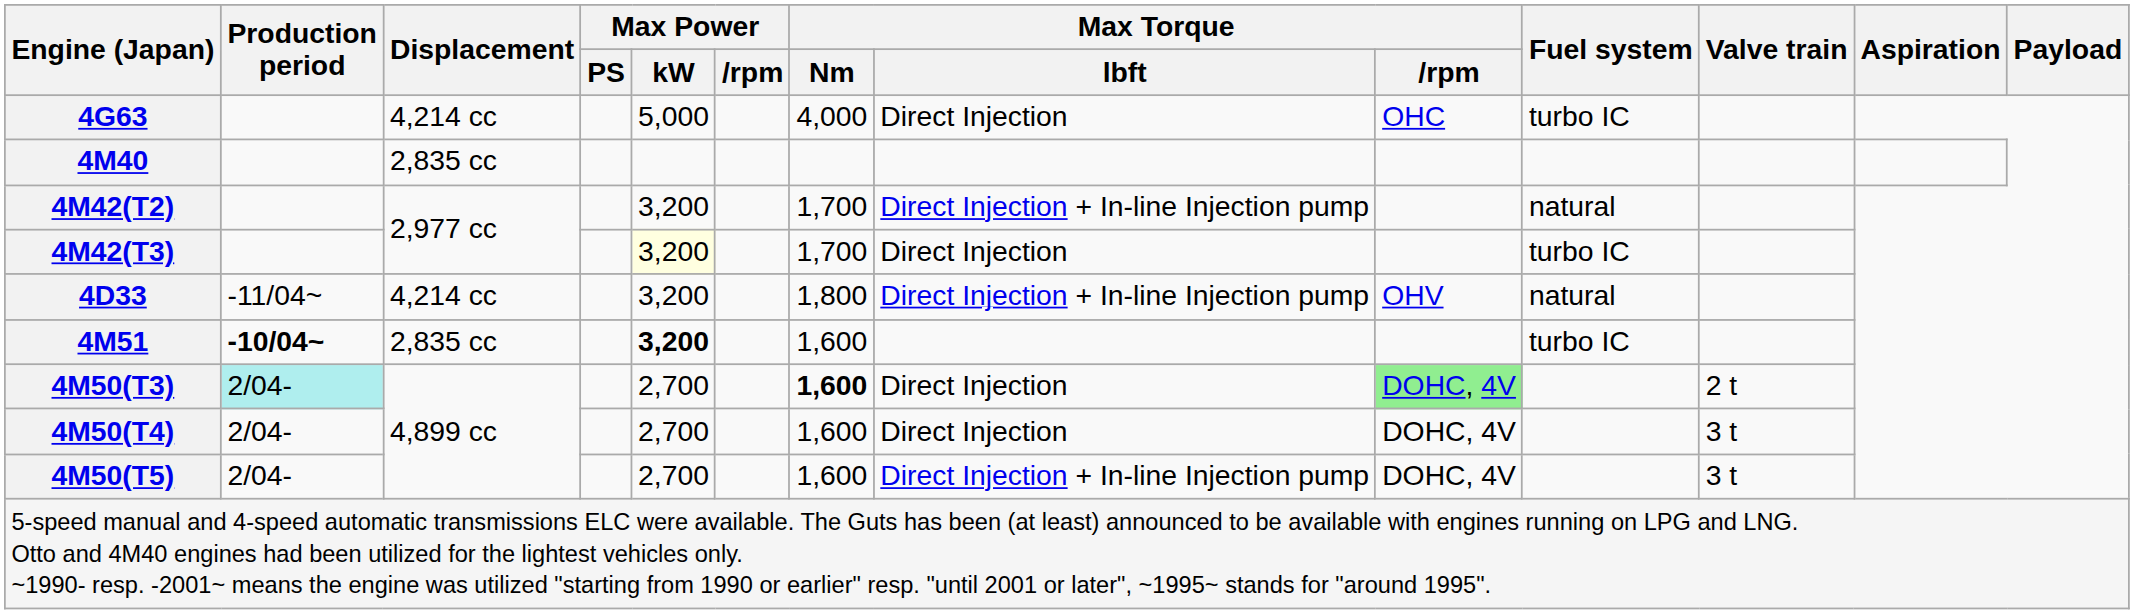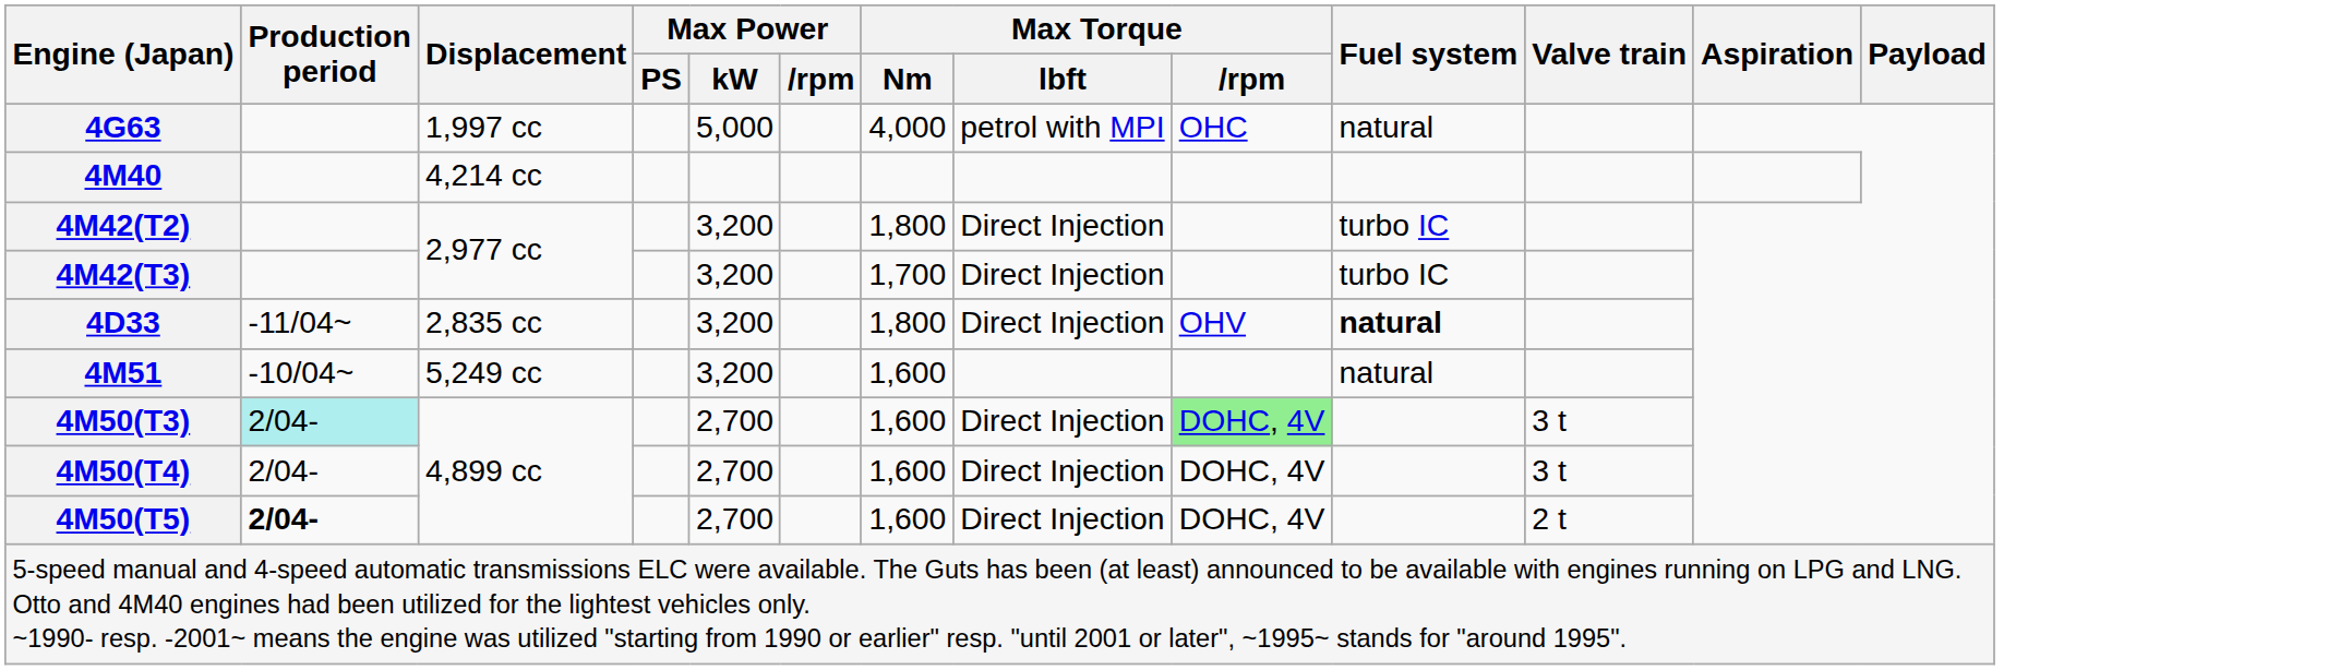4G63 | Displacement: 4,214 cc -> 1,997 cc
4G63 | Max Torque / lbft: Direct Injection -> petrol with MPI
4G63 | Fuel system: turbo IC -> natural
4M40 | Displacement: 2,835 cc -> 4,214 cc
4M42(T2) | Max Torque / Nm: 1,700 -> 1,800
4M42(T2) | Max Torque / lbft: Direct Injection + In-line Injection pump -> Direct Injection
4M42(T2) | Fuel system: natural -> turbo IC
4M42(T3) | Max Power / kW: lightyellow background -> no background
4D33 | Displacement: 4,214 cc -> 2,835 cc
4D33 | Max Torque / lbft: Direct Injection + In-line Injection pump -> Direct Injection
4D33 | Fuel system: normal -> bold
4M51 | Production period: bold -> normal
4M51 | Displacement: 2,835 cc -> 5,249 cc
4M51 | Max Power / kW: bold -> normal
4M51 | Fuel system: turbo IC -> natural
4M50(T3) | Max Torque / Nm: bold -> normal
4M50(T3) | Valve train: 2 t -> 3 t
4M50(T5) | Production period: normal -> bold
4M50(T5) | Max Torque / lbft: Direct Injection + In-line Injection pump -> Direct Injection
4M50(T5) | Valve train: 3 t -> 2 t
